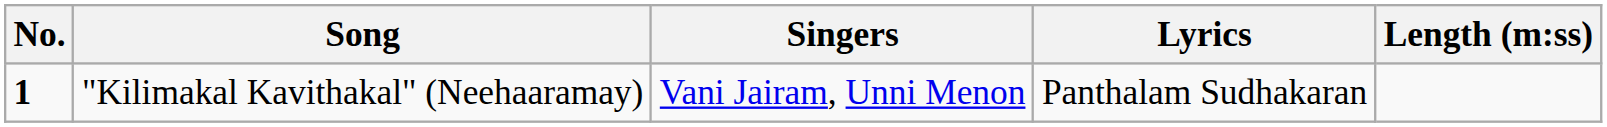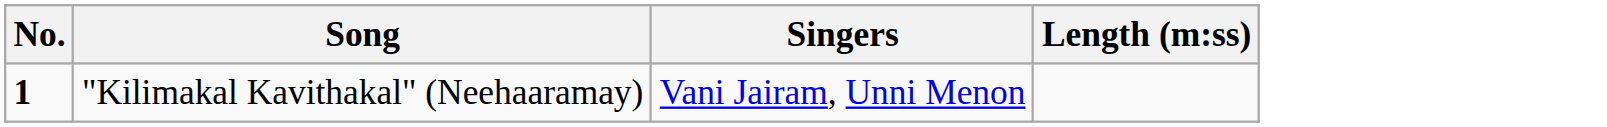- column: Lyrics | Panthalam Sudhakaran
